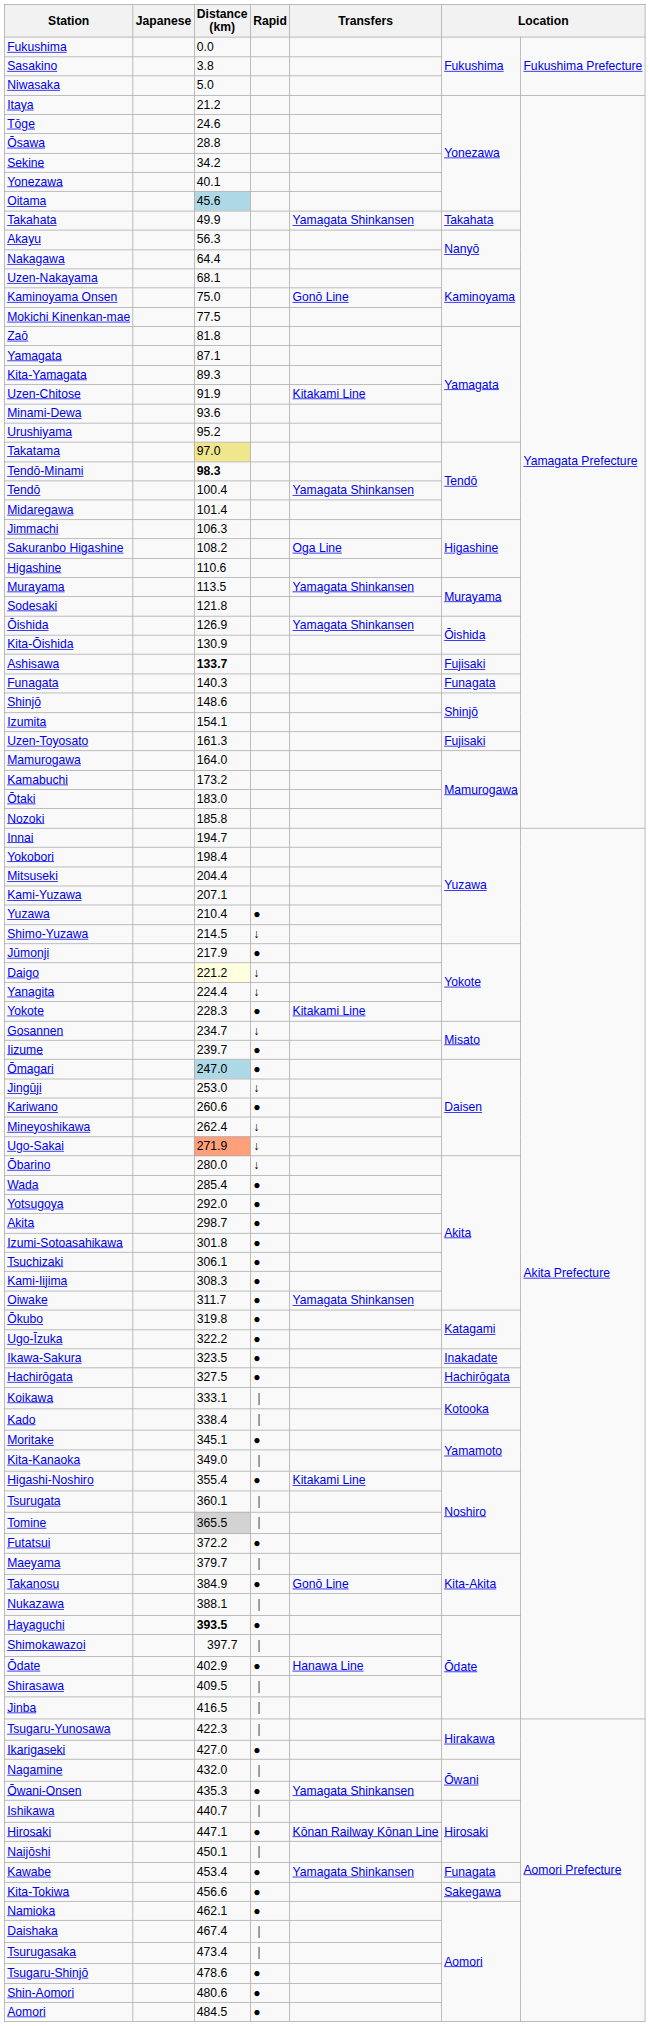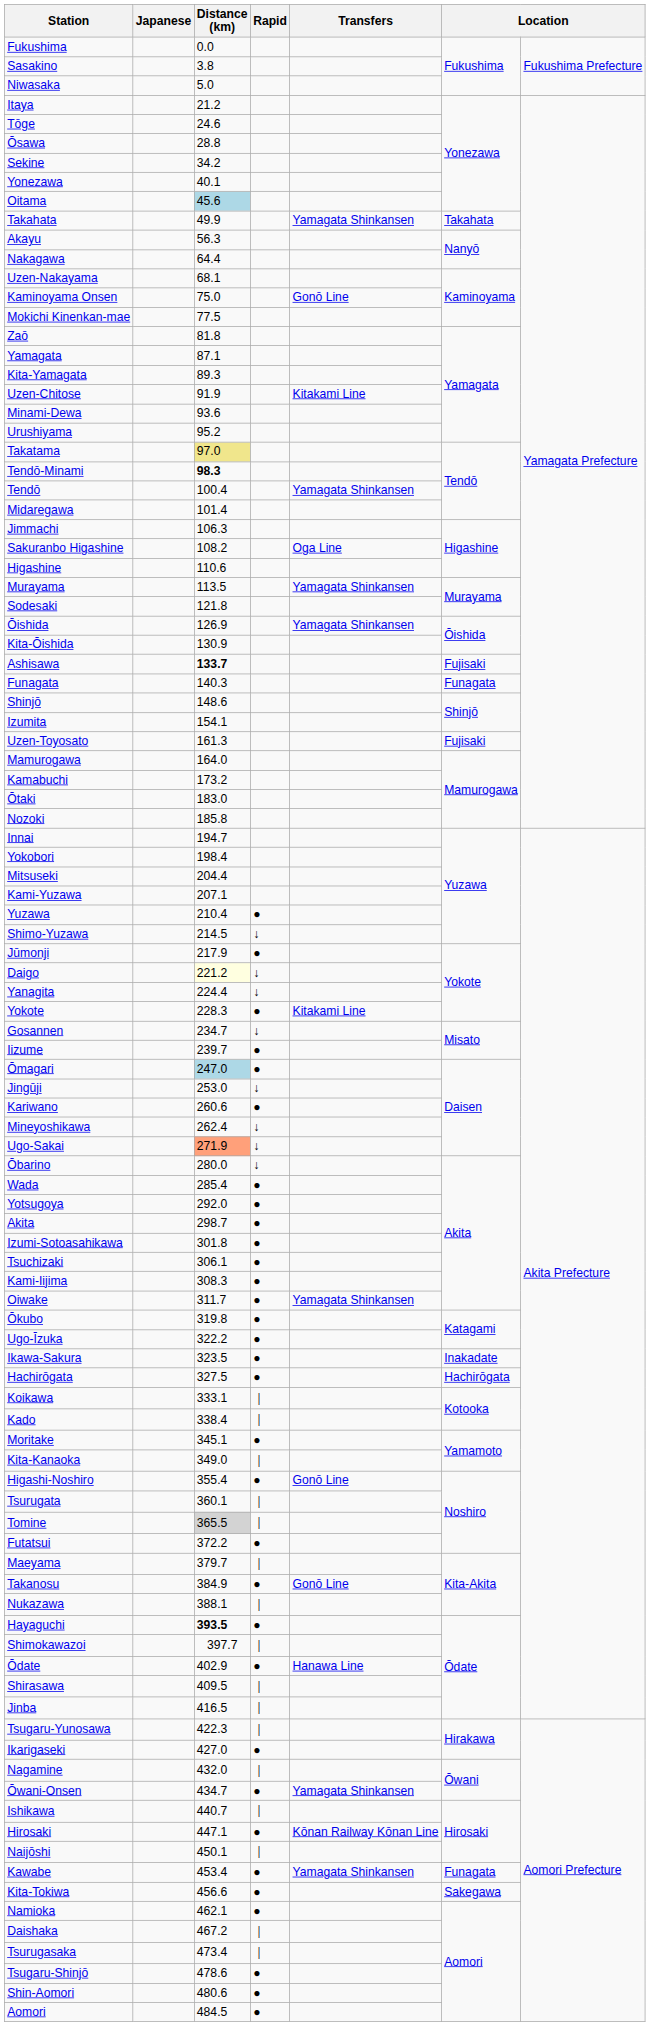Higashi-Noshiro | Transfers: Kitakami Line -> Gonō Line
Ōwani-Onsen | Distance (km): 435.3 -> 434.7
Daishaka | Distance (km): 467.4 -> 467.2
